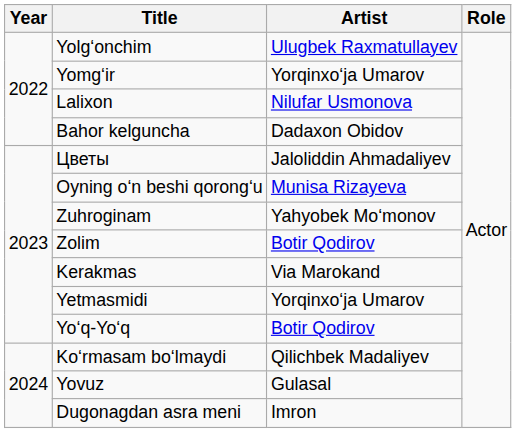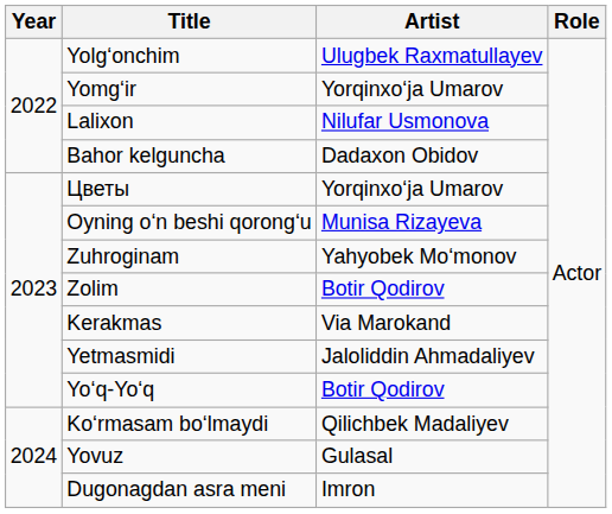Цветы | Artist: Jaloliddin Ahmadaliyev -> Yorqinxoʻja Umarov
Yetmasmidi | Artist: Yorqinxoʻja Umarov -> Jaloliddin Ahmadaliyev
